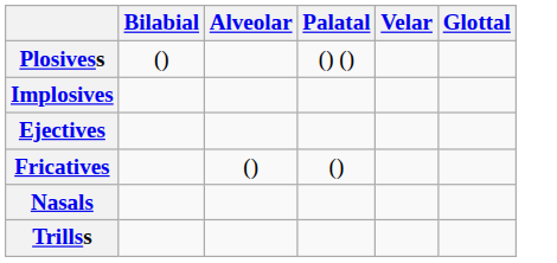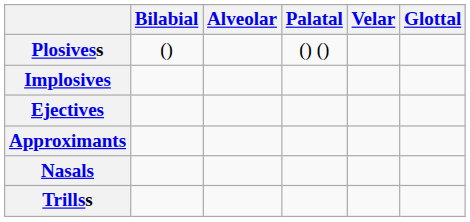- row: Fricatives | () | ()
+ row: Approximants
